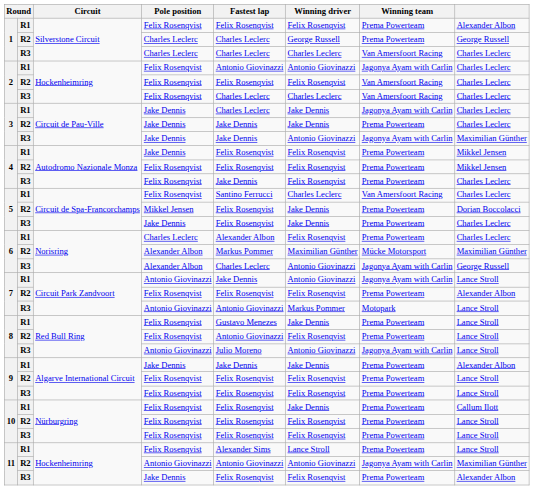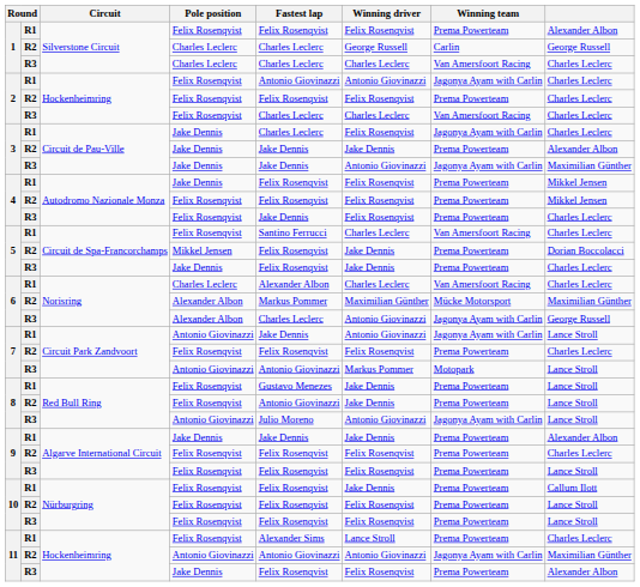1 / R2 | Winning team: Prema Powerteam -> Carlin
2 / R2 | Winning team: Van Amersfoort Racing -> Prema Powerteam
3 / R1 | Winning driver: Jake Dennis -> Felix Rosenqvist
3 / R2 | column 8: Charles Leclerc -> Alexander Albon
6 / R1 | Winning driver: Felix Rosenqvist -> Charles Leclerc
6 / R1 | Winning team: Prema Powerteam -> Van Amersfoort Racing
7 / R2 | column 8: Alexander Albon -> Charles Leclerc
8 / R2 | Winning driver: Felix Rosenqvist -> Jake Dennis
9 / R2 | column 8: Lance Stroll -> Charles Leclerc
11 / R1 | column 8: Lance Stroll -> Charles Leclerc
